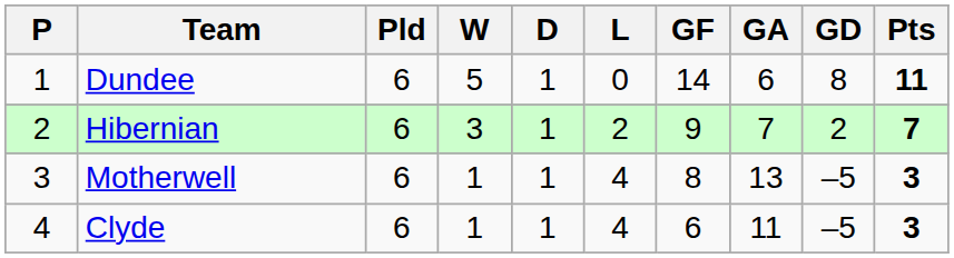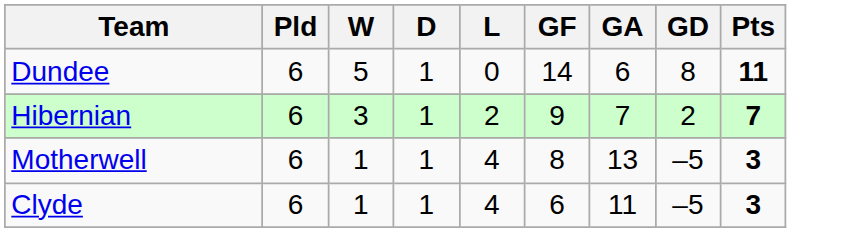- column: P | 1 | 2 | 3 | 4
